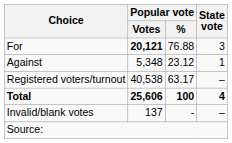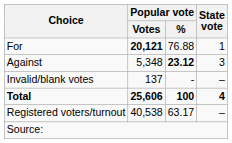For | State vote: 3 -> 1
Against | Popular vote / %: normal -> bold
Against | State vote: 1 -> 3
rows swapped: Invalid/blank votes <-> Registered voters/turnout
